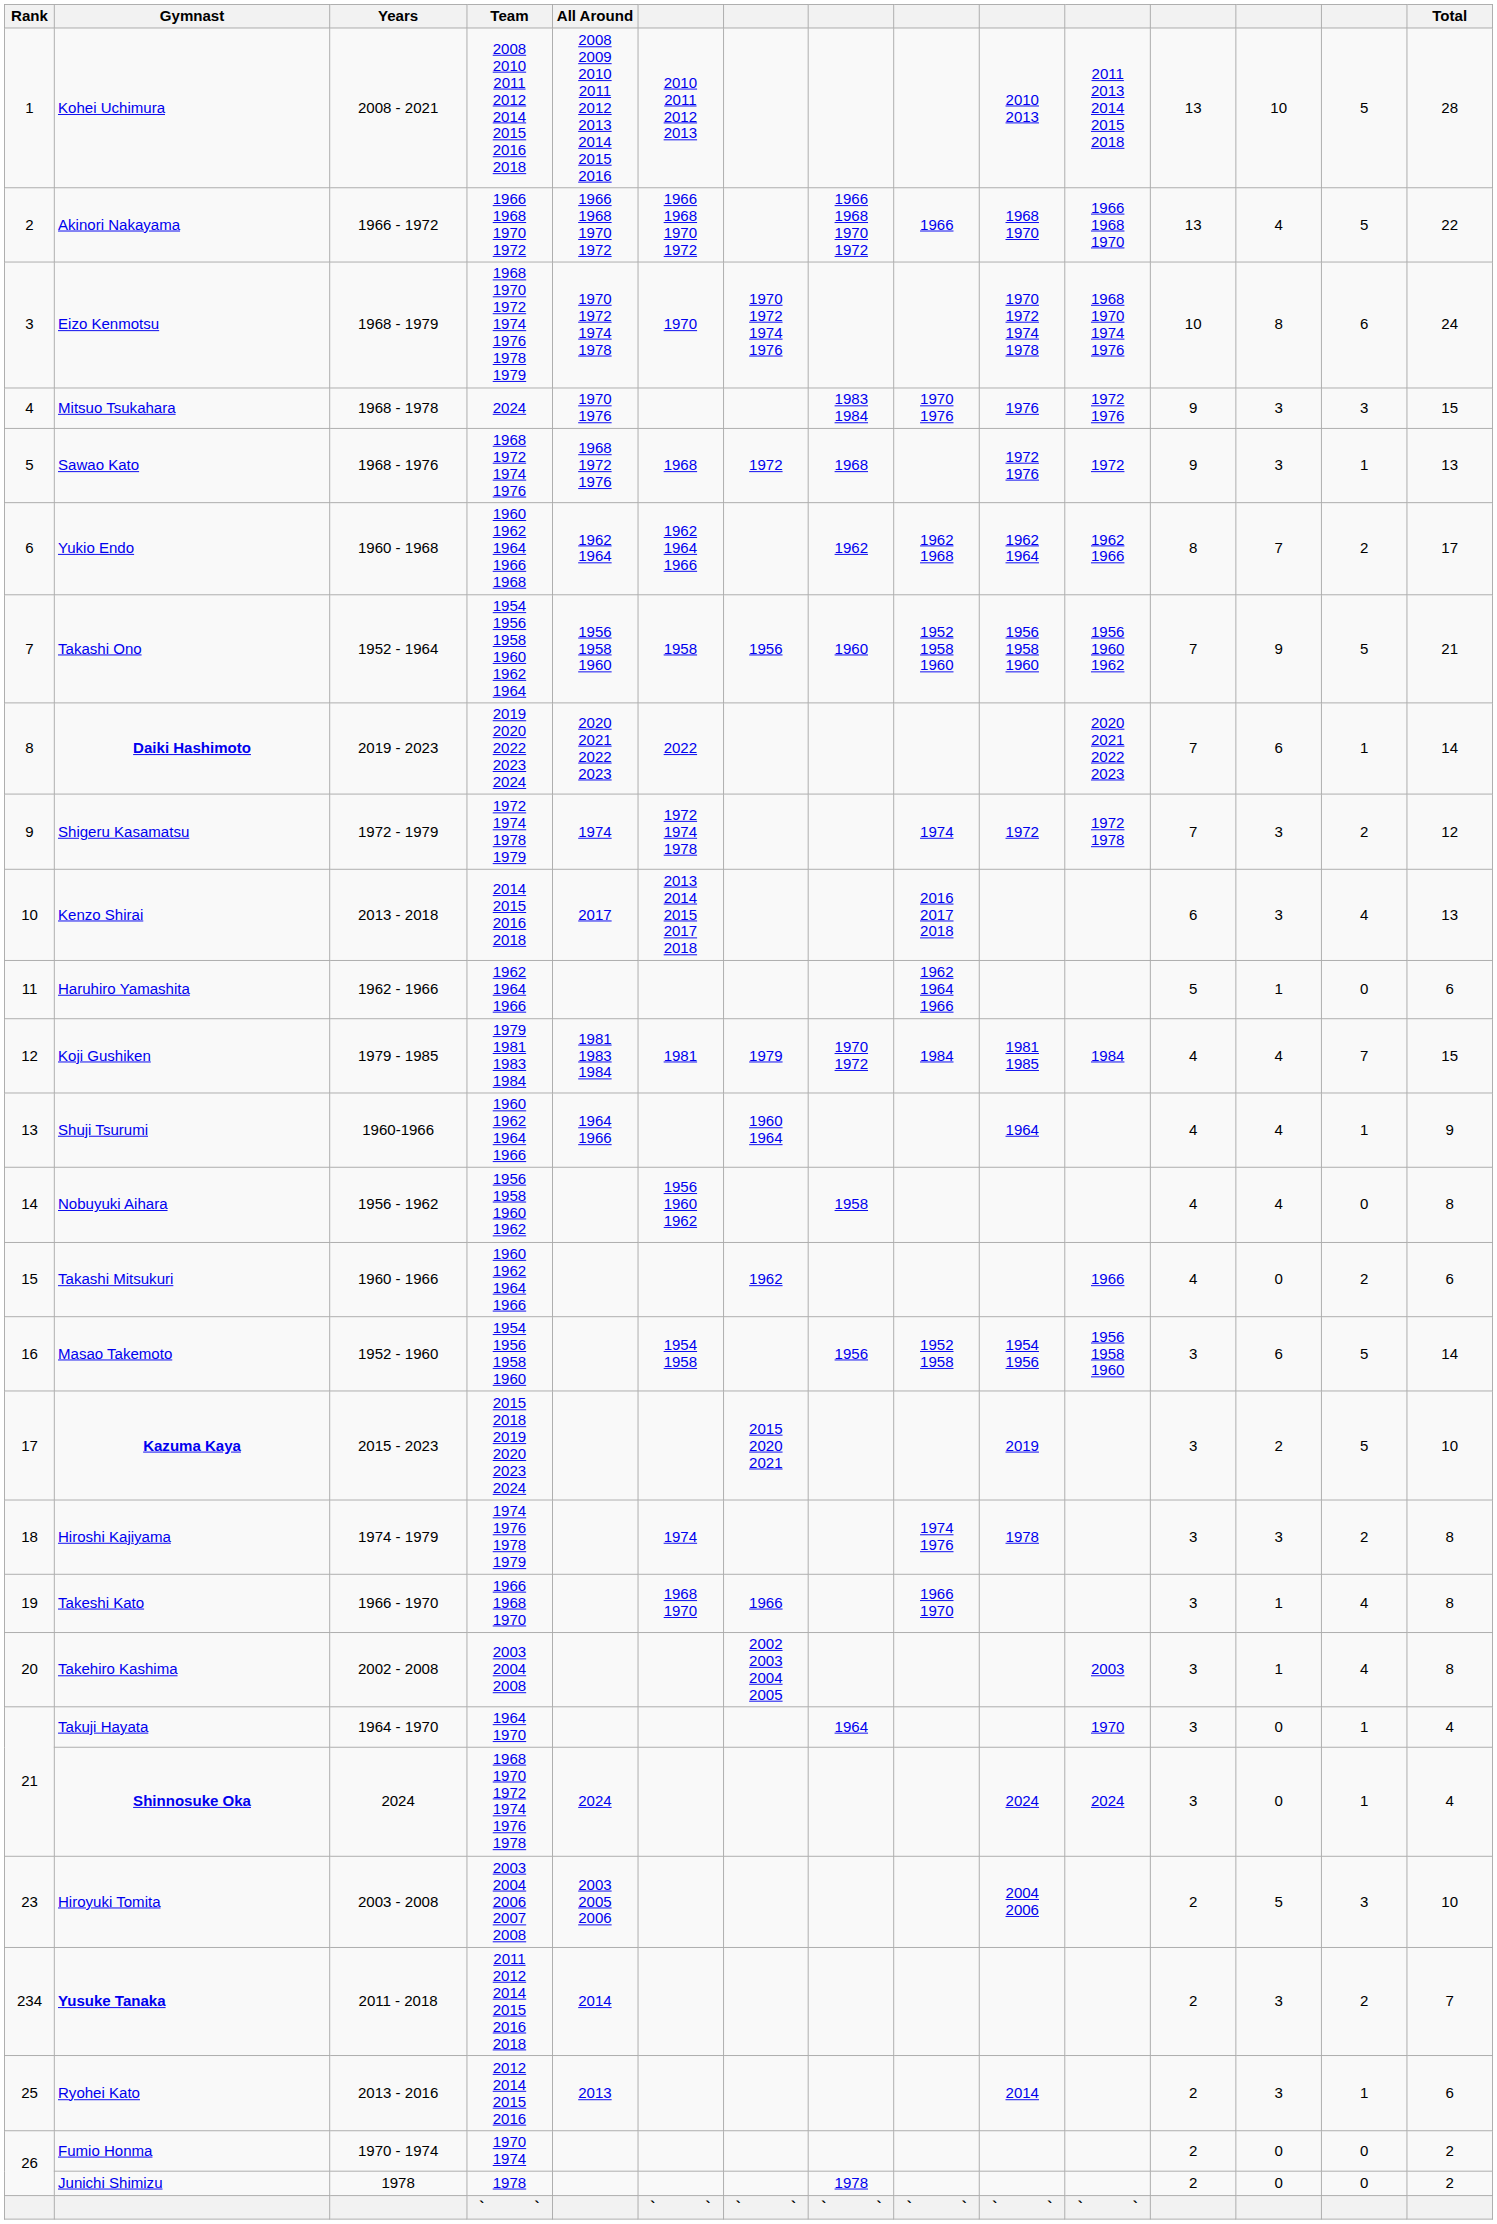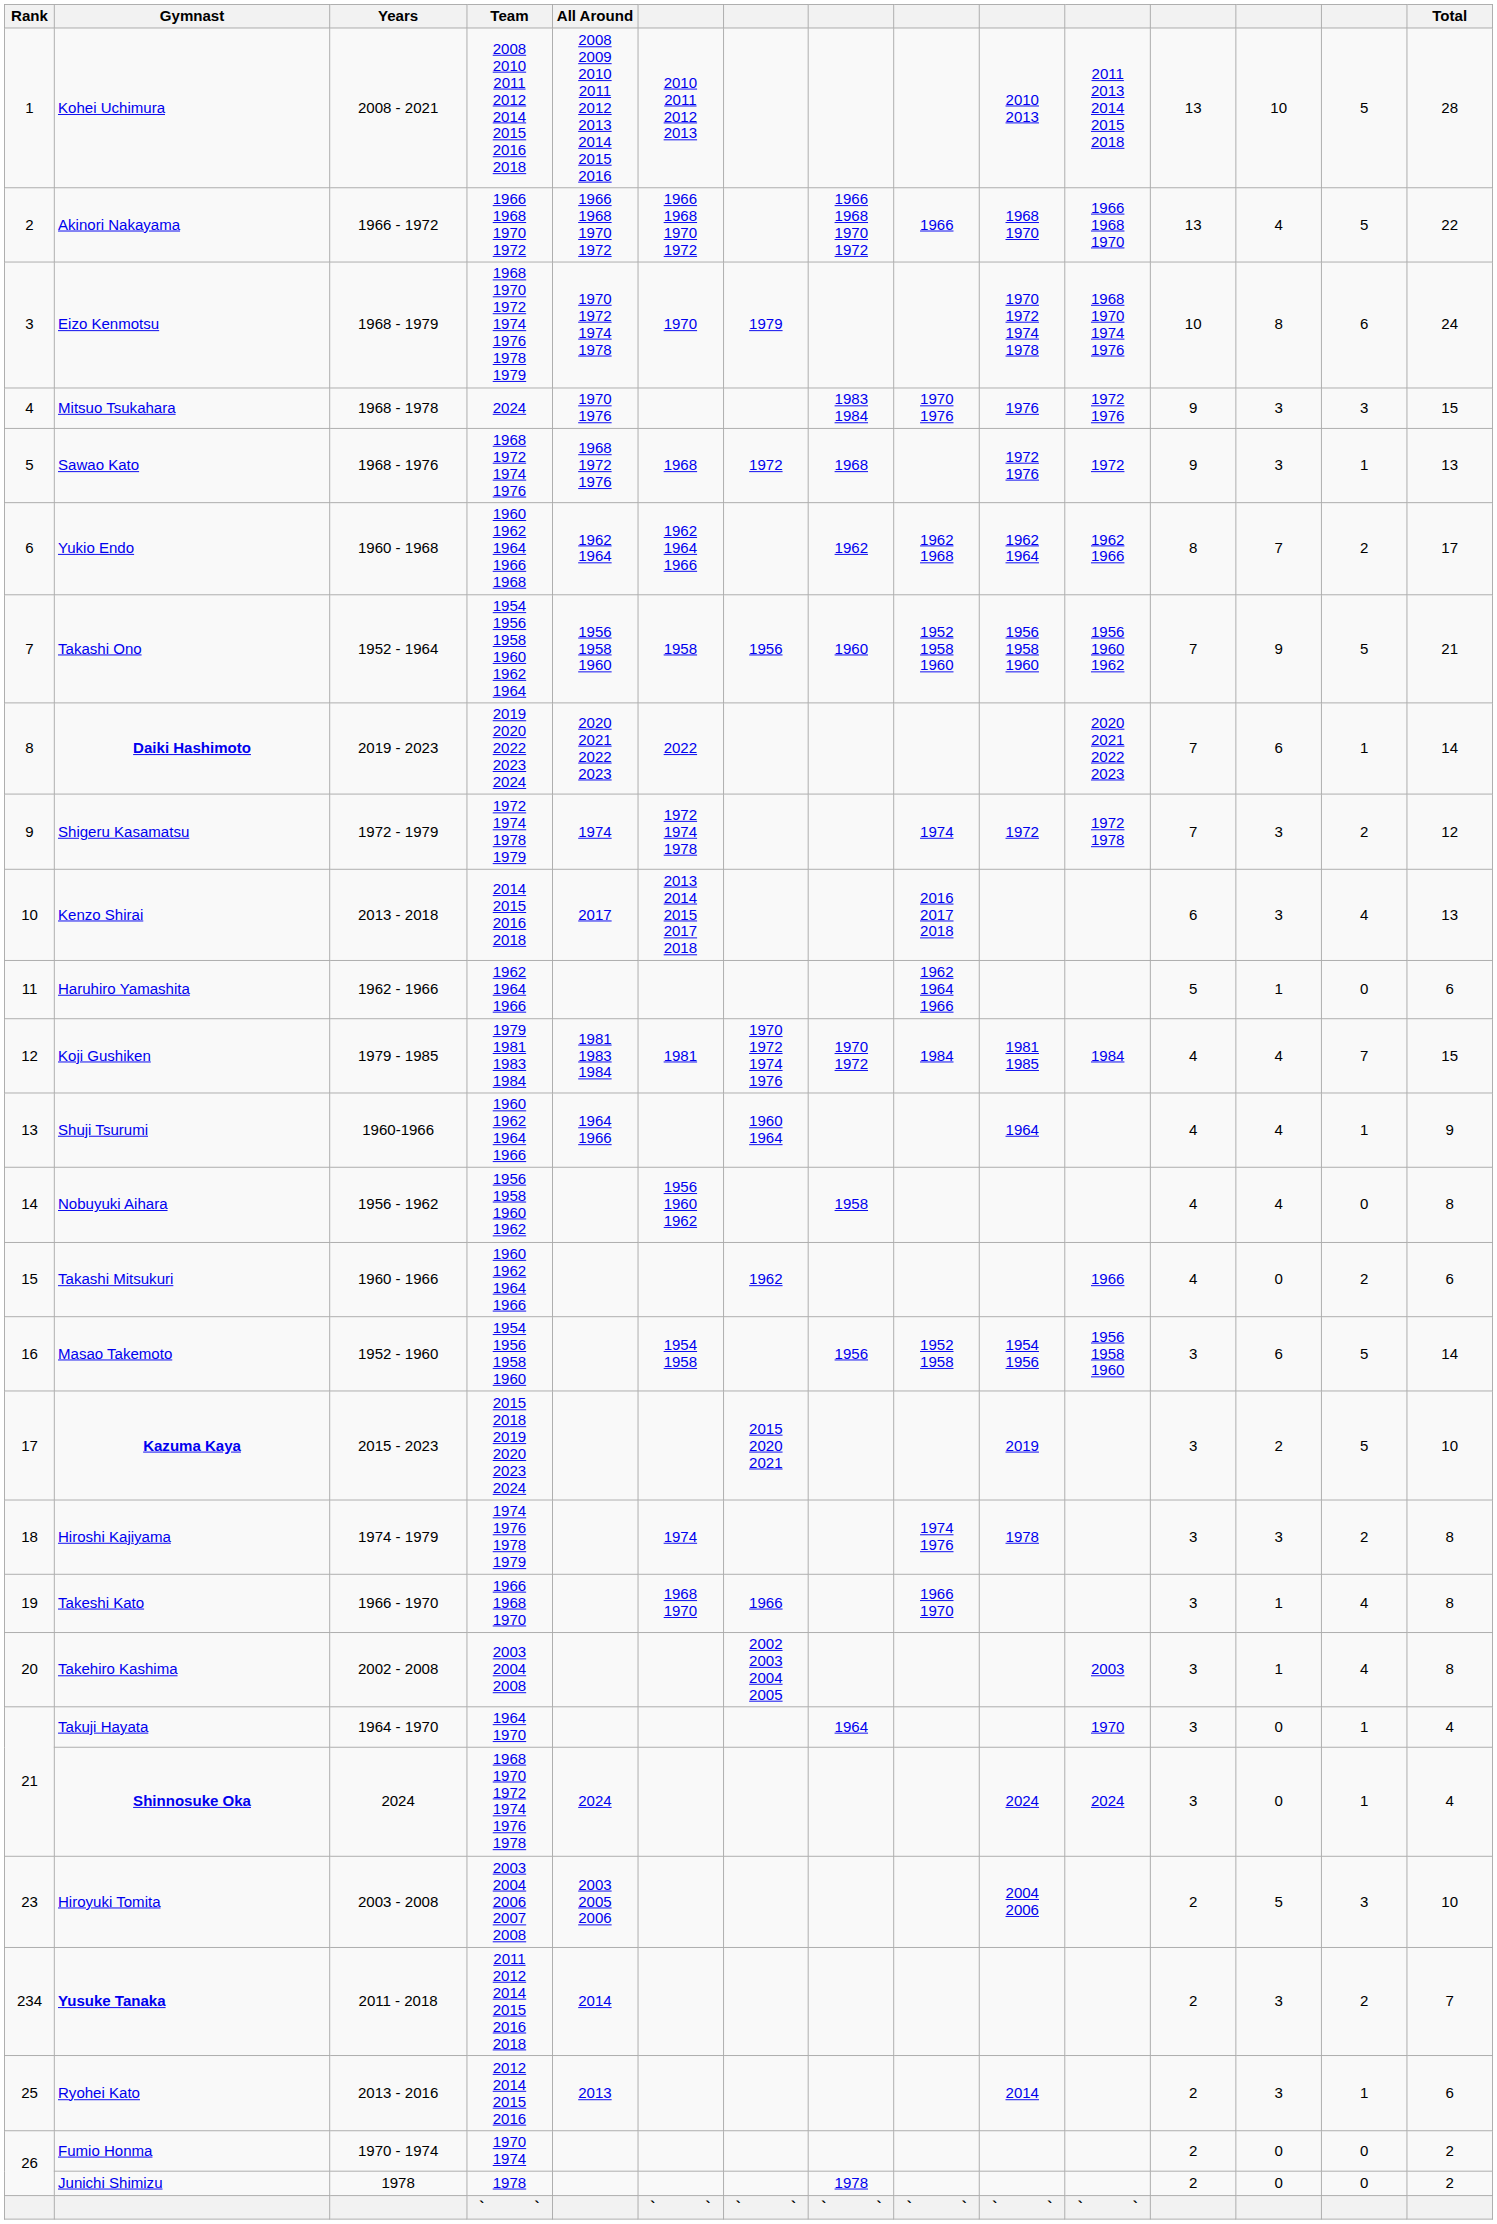Eizo Kenmotsu | column 7: 1970 1972 1974 1976 -> 1979
Koji Gushiken | column 7: 1979 -> 1970 1972 1974 1976
